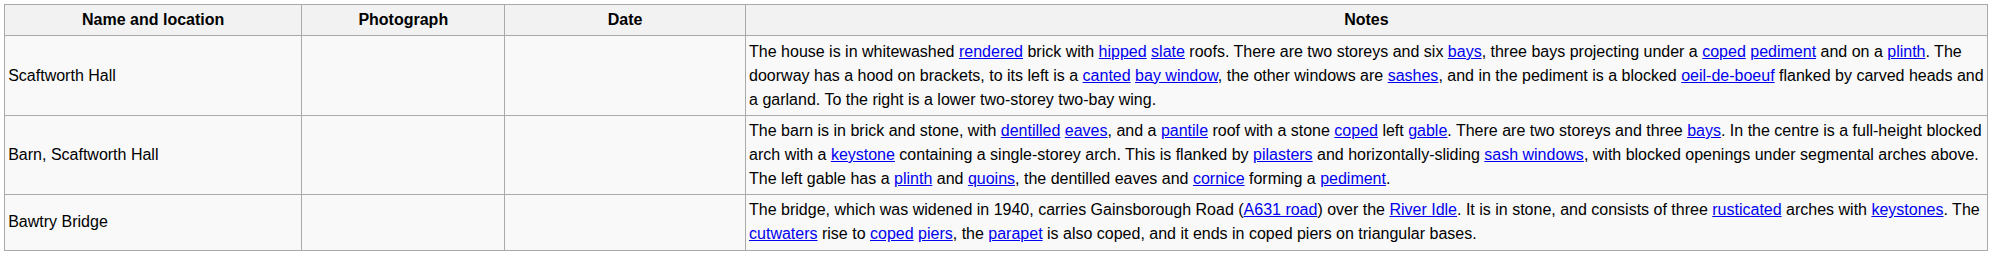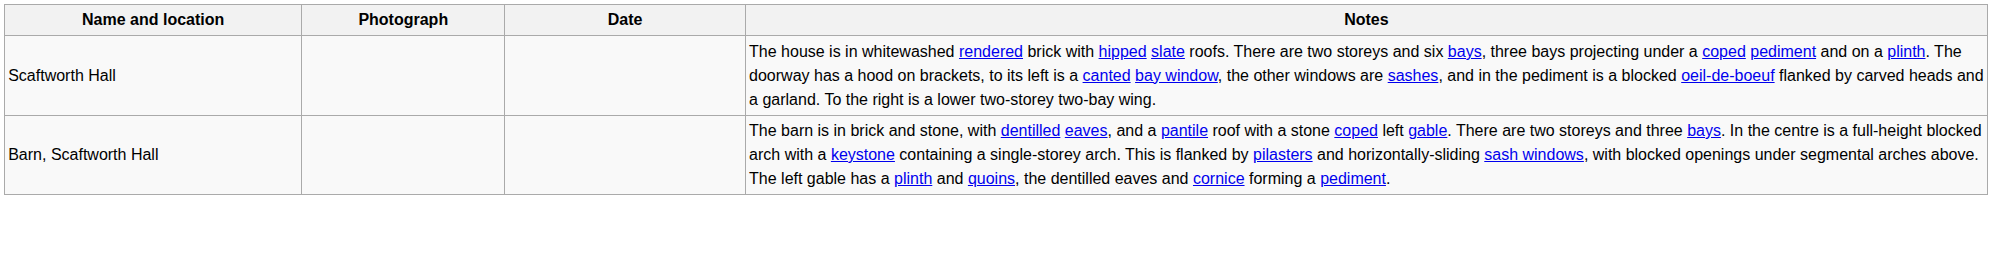- row: Bawtry Bridge | The bridge, which was widened in 1940, carries Gainsborough Road (A631 road) over the River Idle. It is in stone, and consists of three rusticated arches with keystones. The cutwaters rise to coped piers, the parapet is also coped, and it ends in coped piers on triangular bases.
